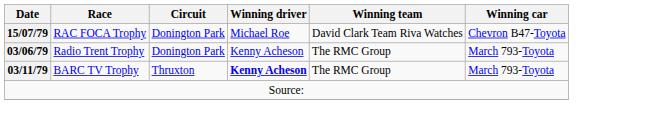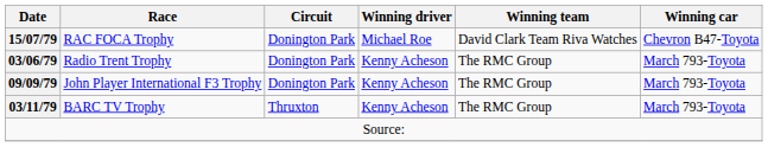+ row: 09/09/79 | John Player International F3 Trophy | Donington Park | Kenny Acheson | The RMC Group | March 793-Toyota
BARC TV Trophy | Winning driver: bold -> normal
